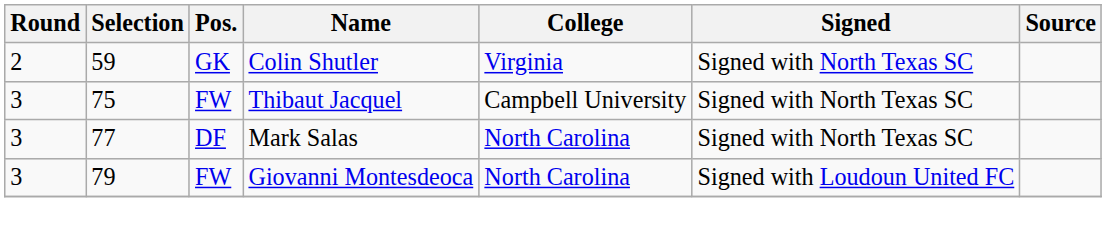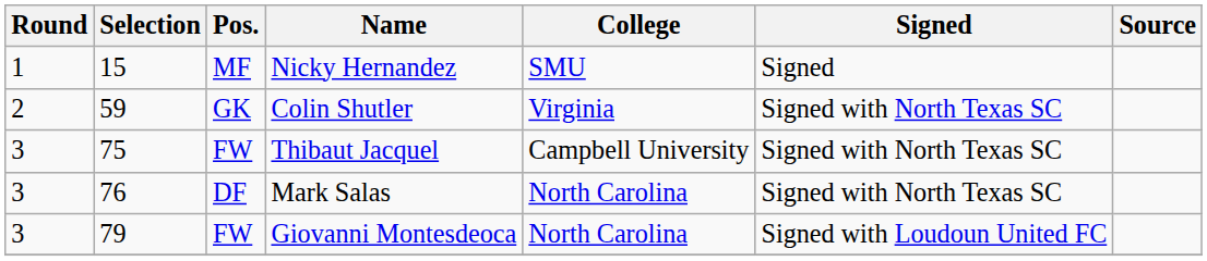+ row: 1 | 15 | MF | Nicky Hernandez | SMU | Signed
Mark Salas | Selection: 77 -> 76
